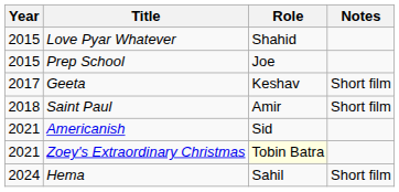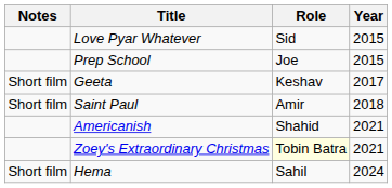columns swapped: Year <-> Notes
Love Pyar Whatever | Role: Shahid -> Sid
Americanish | Role: Sid -> Shahid
